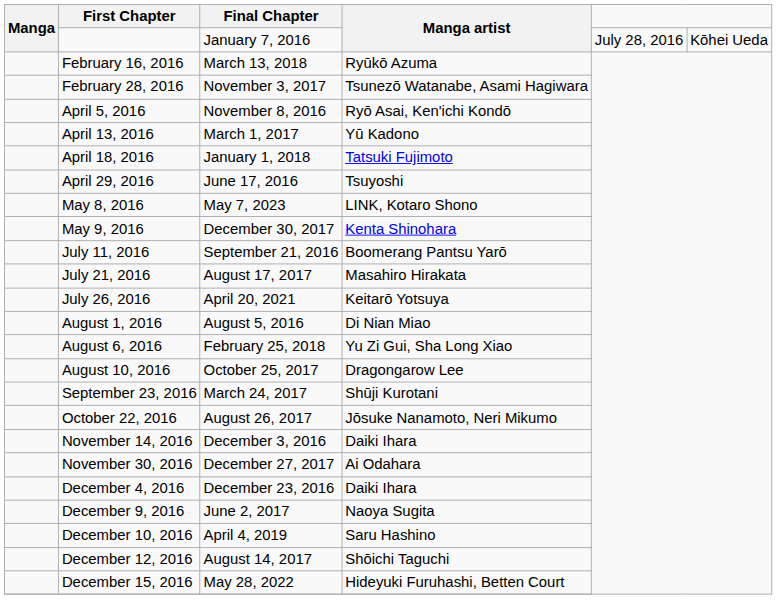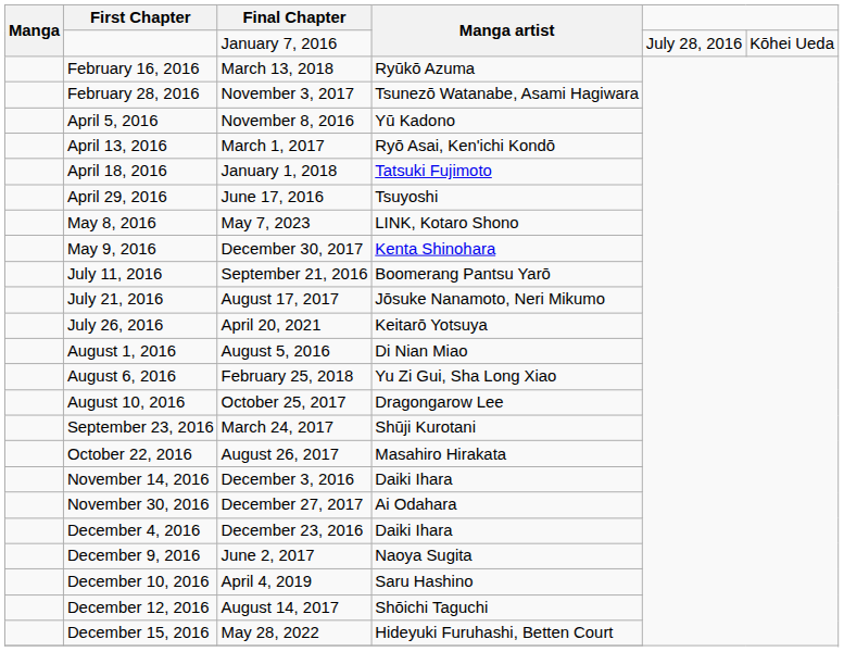April 5, 2016 | Manga artist: Ryō Asai, Ken'ichi Kondō -> Yū Kadono
April 13, 2016 | Manga artist: Yū Kadono -> Ryō Asai, Ken'ichi Kondō
July 21, 2016 | Manga artist: Masahiro Hirakata -> Jōsuke Nanamoto, Neri Mikumo
October 22, 2016 | Manga artist: Jōsuke Nanamoto, Neri Mikumo -> Masahiro Hirakata
